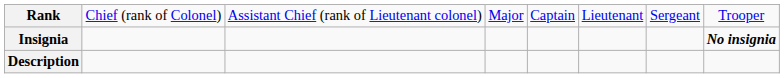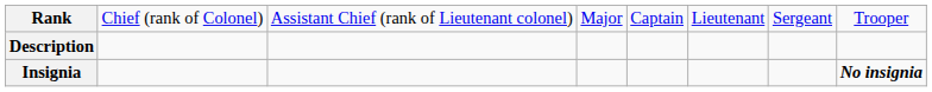rows swapped: Insignia <-> Description
